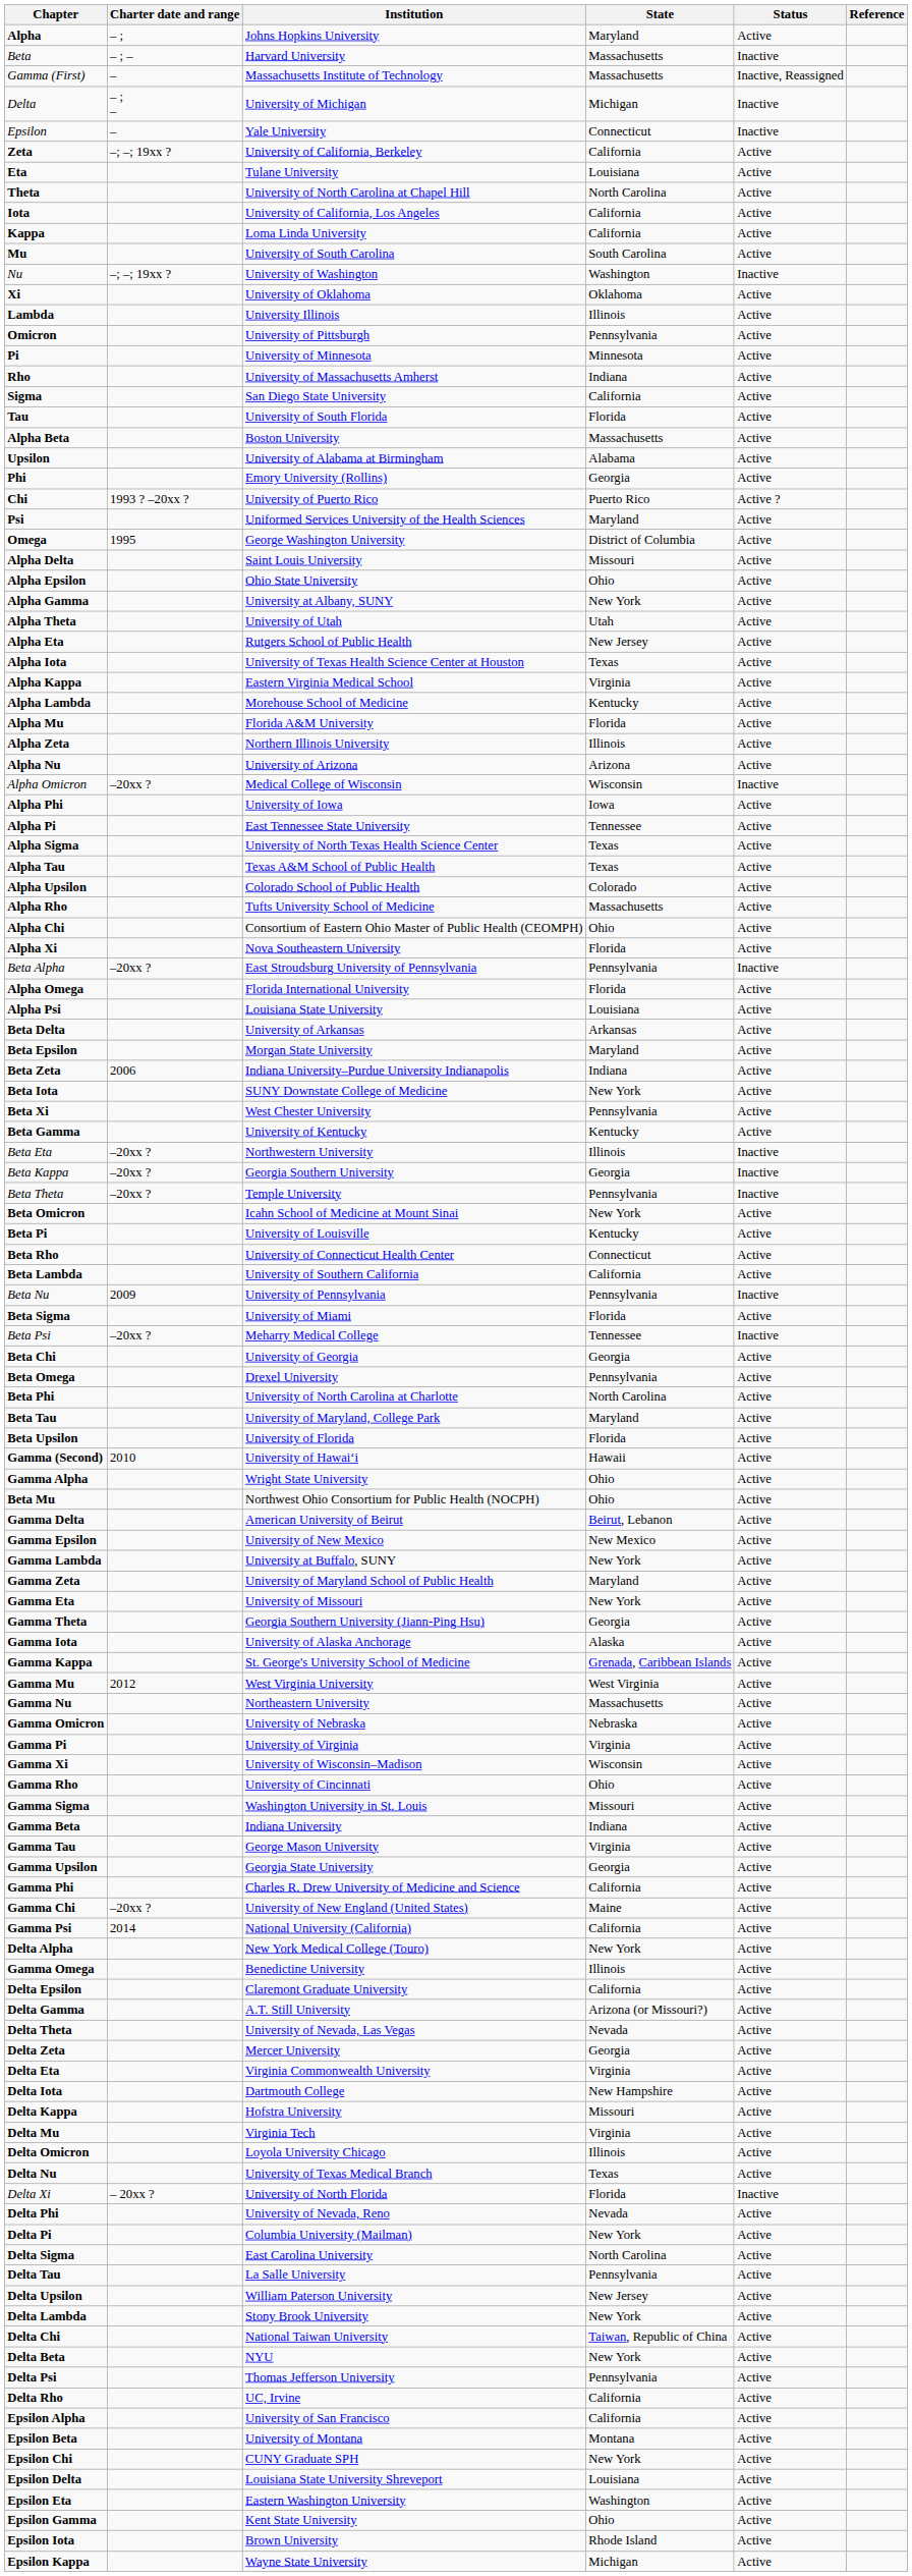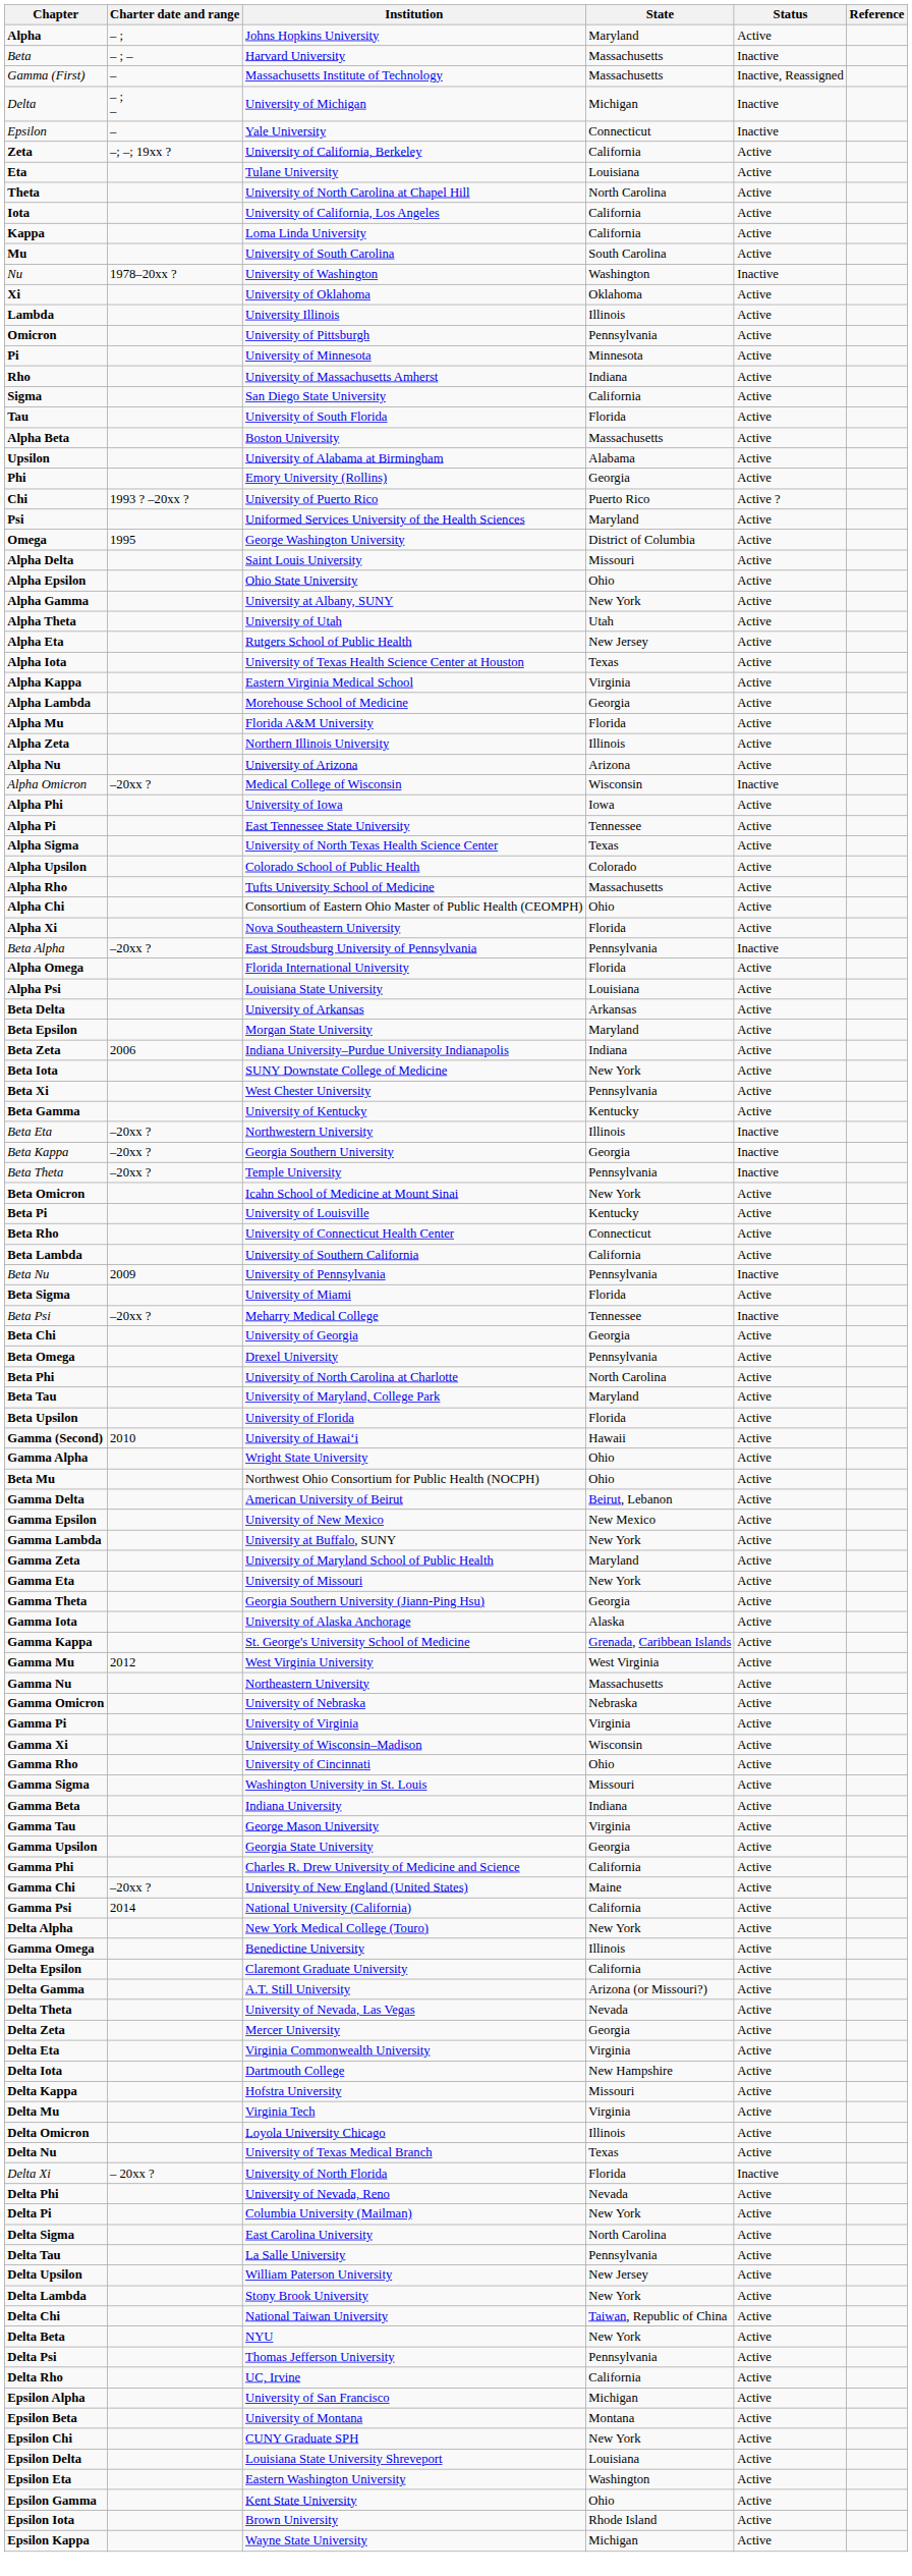Nu | Charter date and range: –; –; 19xx ? -> 1978–20xx ?
Alpha Lambda | State: Kentucky -> Georgia
- row: Alpha Tau | Texas A&M School of Public Health | Texas | Active
Epsilon Alpha | State: California -> Michigan
